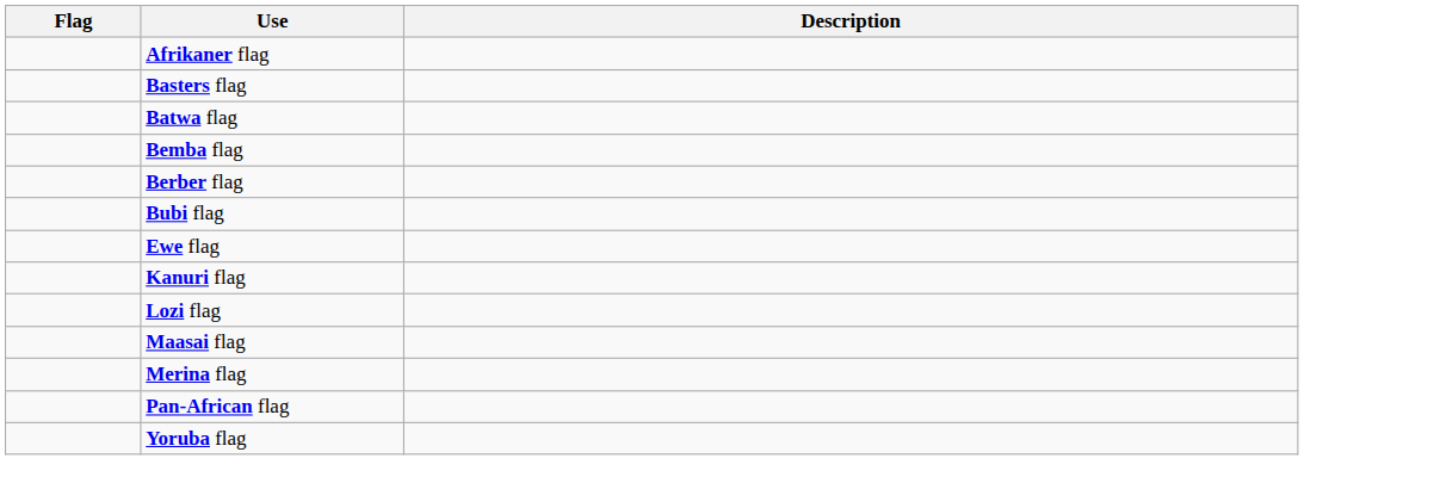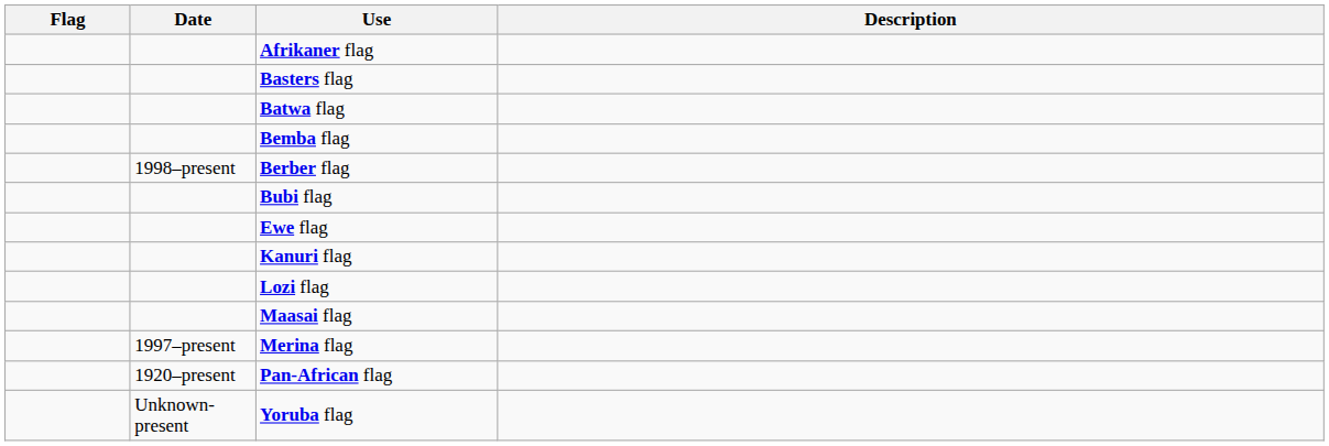+ column: Date | 1998–present | 1997–present | 1920–present | Unknown-present
